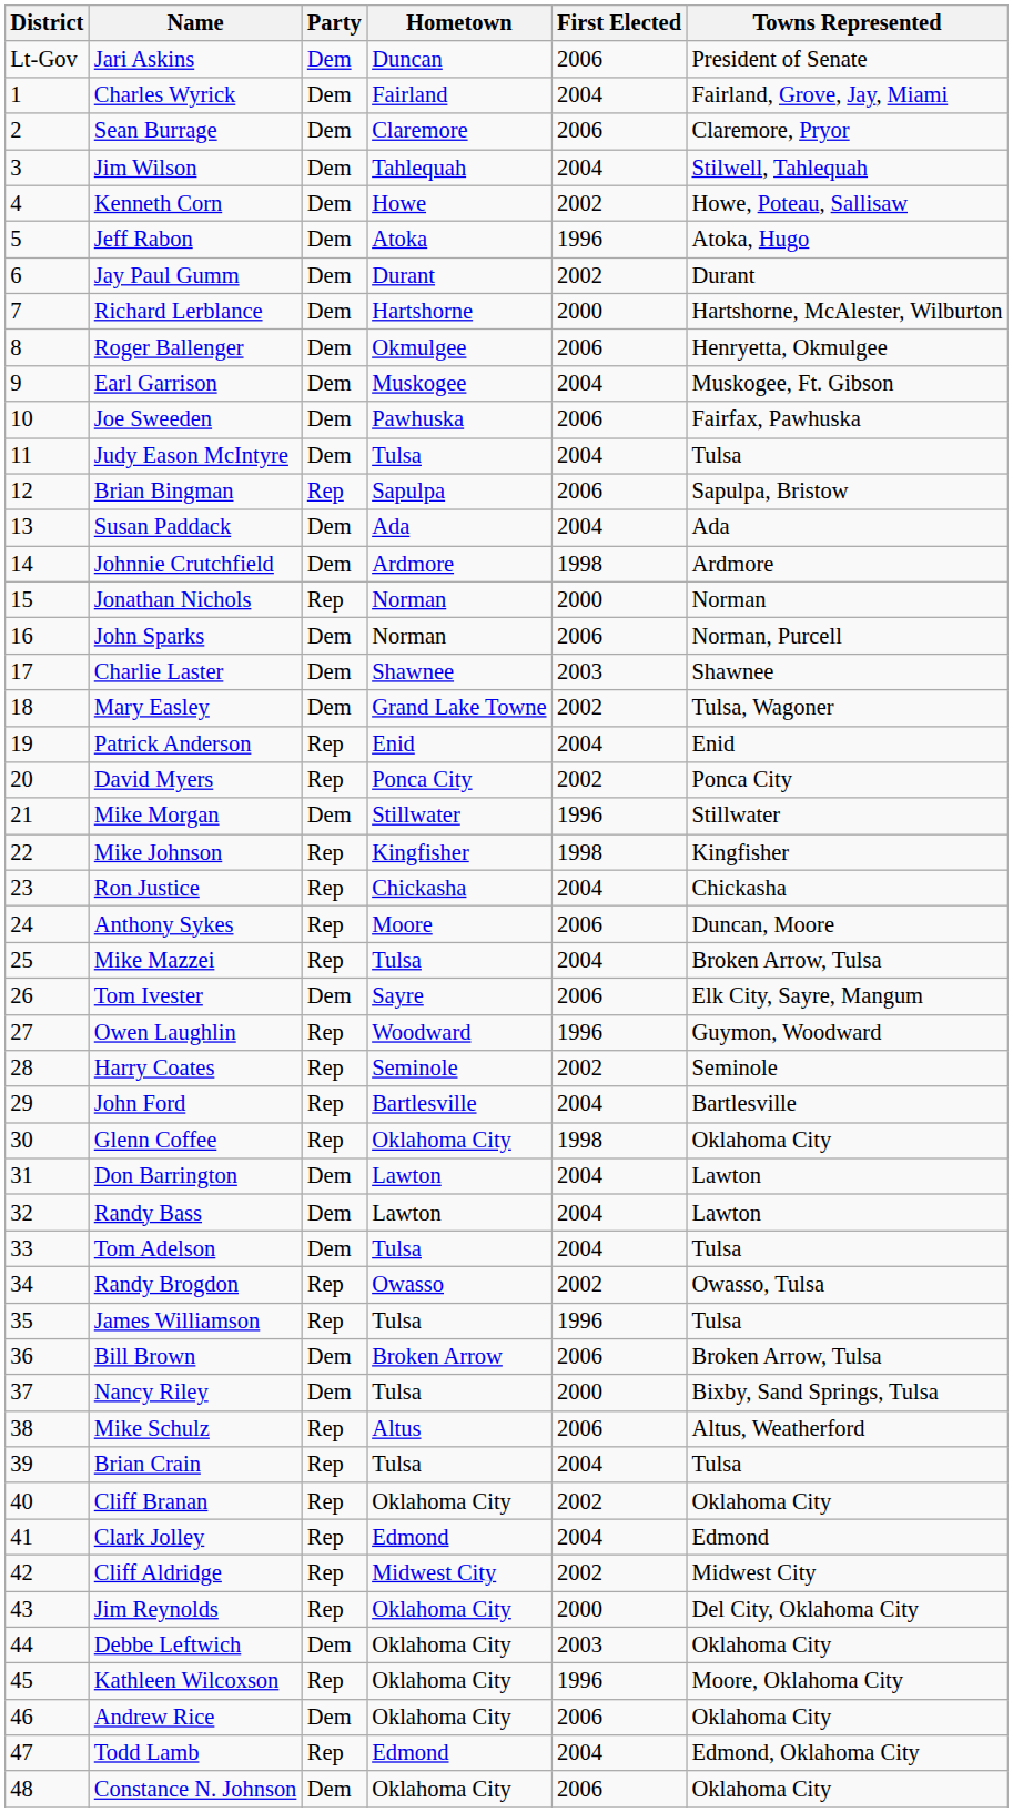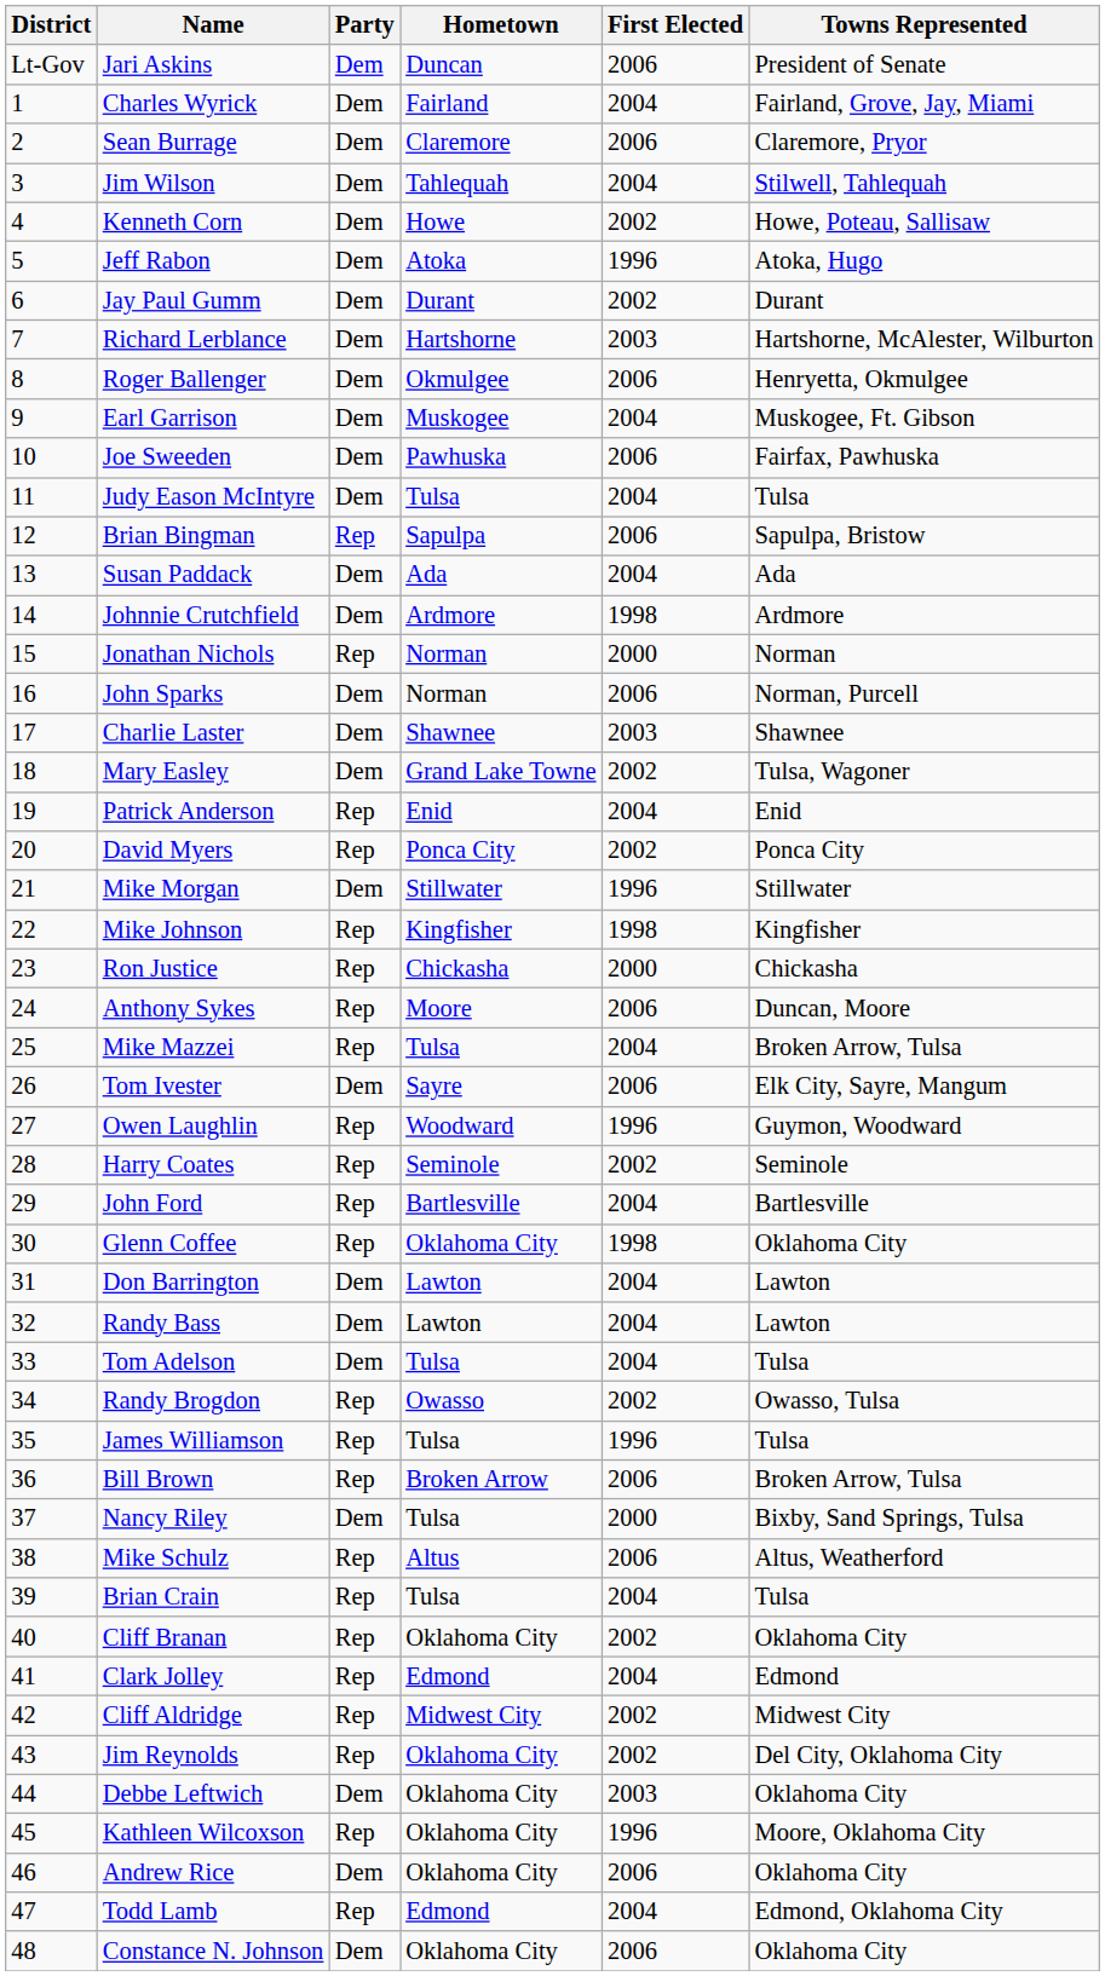Richard Lerblance | First Elected: 2000 -> 2003
Ron Justice | First Elected: 2004 -> 2000
Bill Brown | Party: Dem -> Rep
Jim Reynolds | First Elected: 2000 -> 2002
